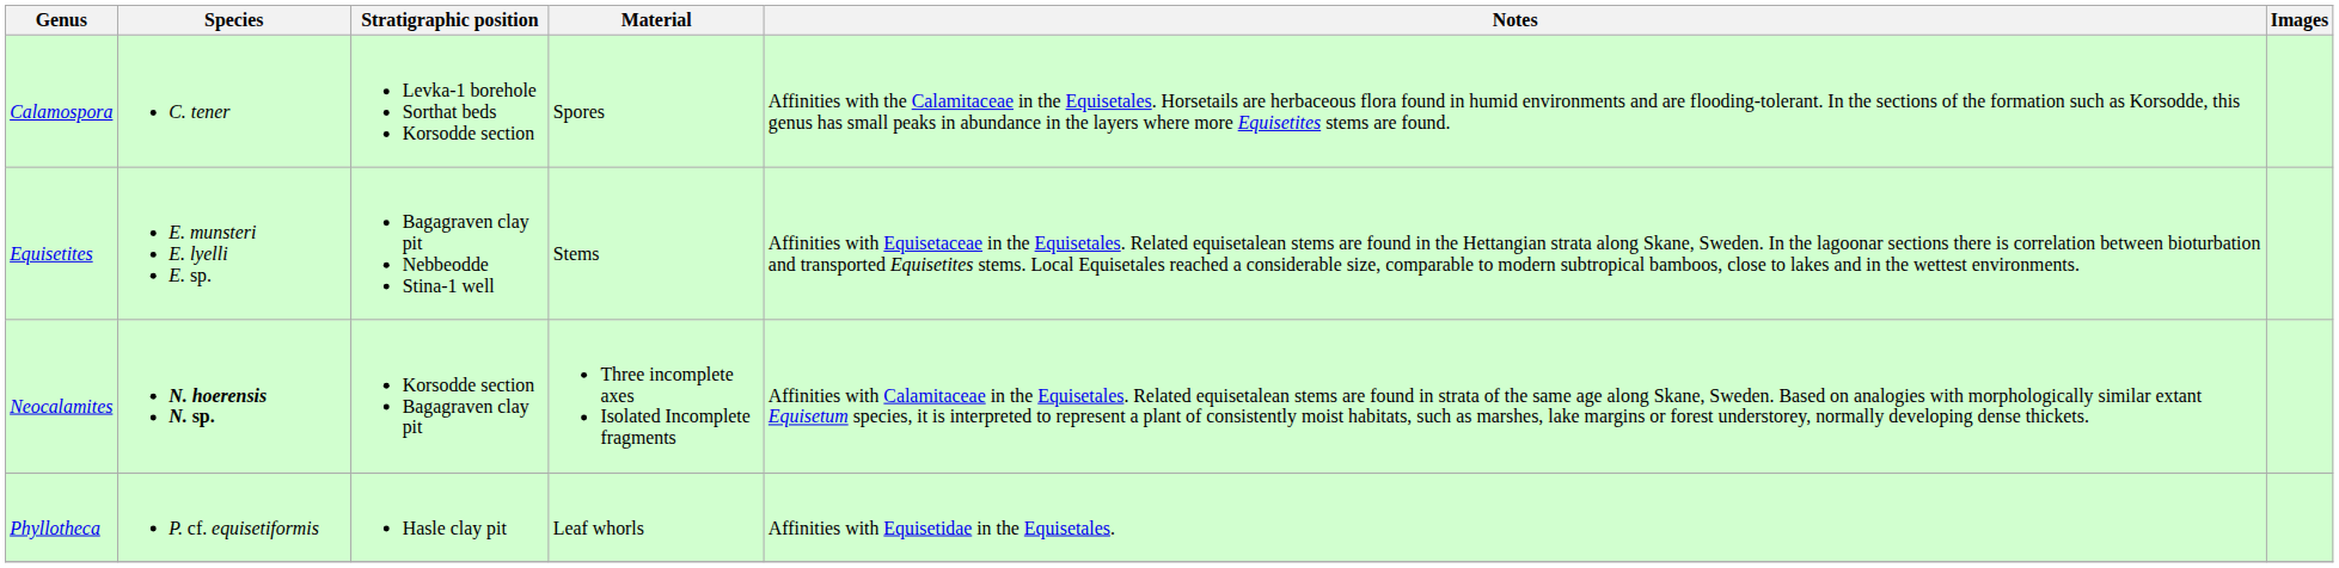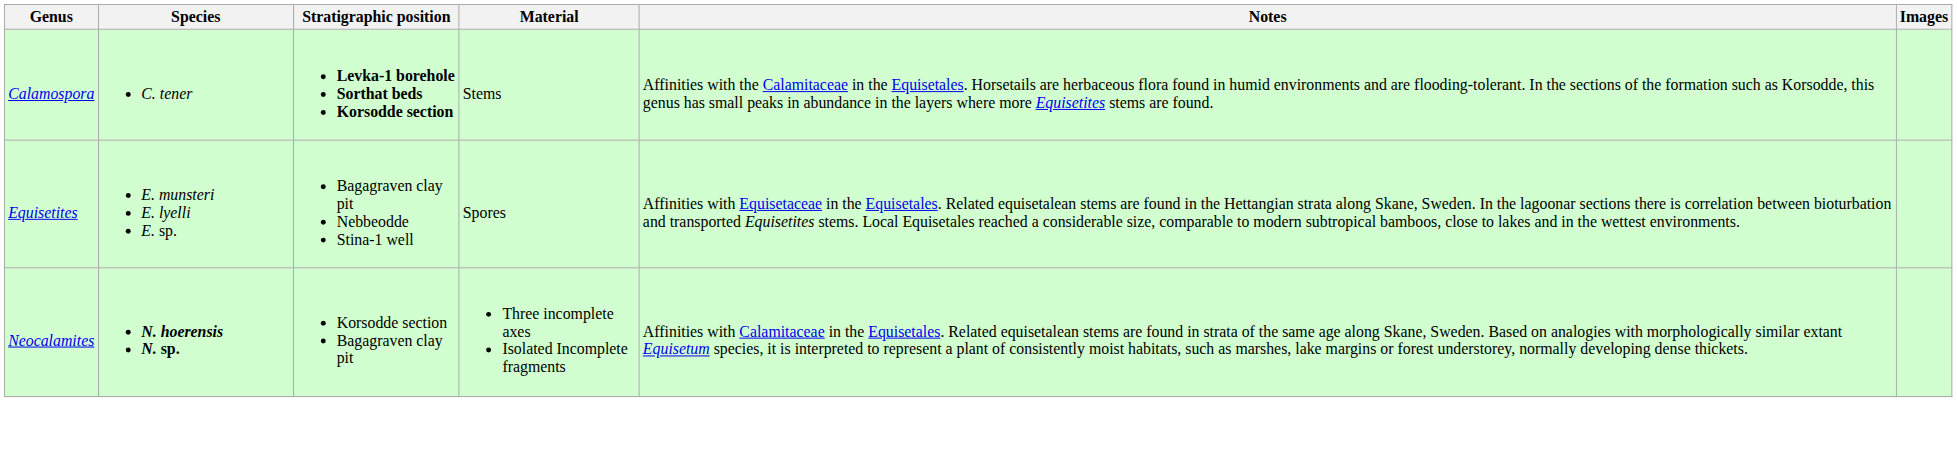Calamospora | Stratigraphic position: normal -> bold
Calamospora | Material: Spores -> Stems
Equisetites | Material: Stems -> Spores
- row: Phyllotheca | P. cf. equisetiformis | Hasle clay pit | Leaf whorls | Affinities with Equisetidae in the Equisetales.
